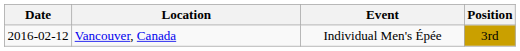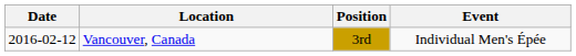columns swapped: Event <-> Position
